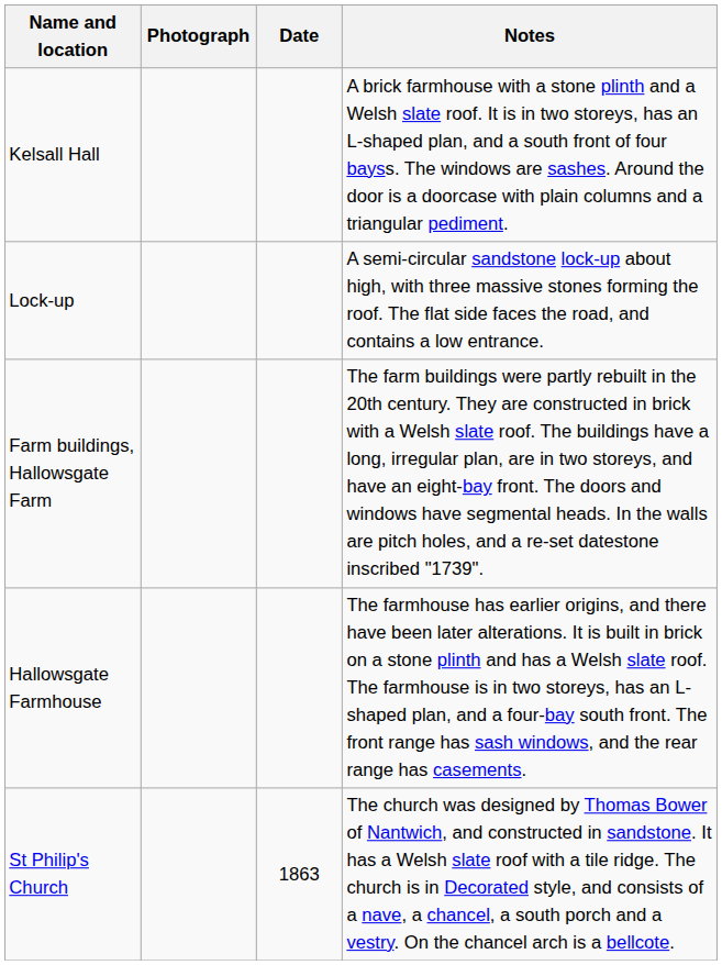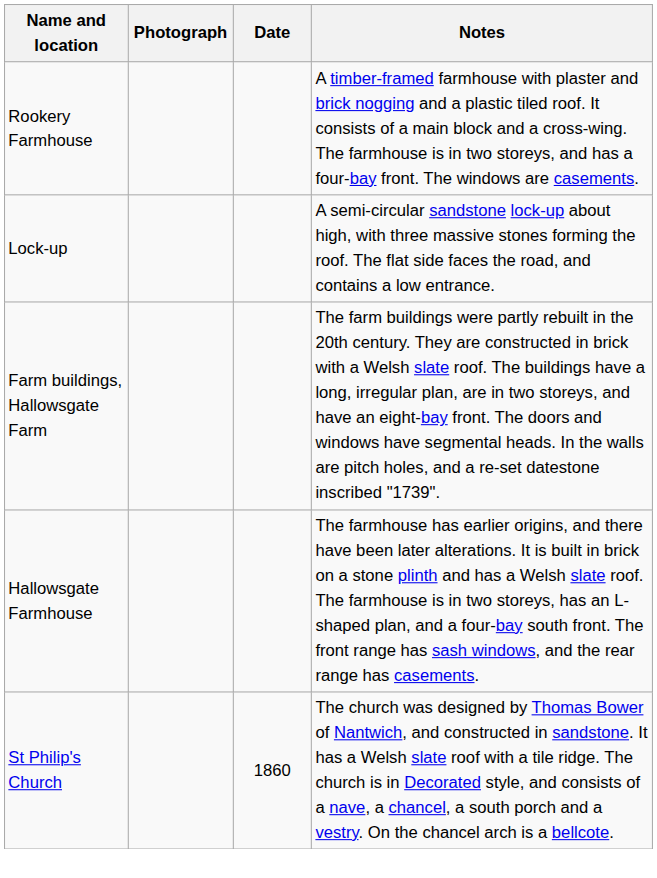+ row: Rookery Farmhouse | A timber-framed farmhouse with plaster and brick nogging and a plastic tiled roof. It consists of a main block and a cross-wing. The farmhouse is in two storeys, and has a four-bay front. The windows are casements.
- row: Kelsall Hall | A brick farmhouse with a stone plinth and a Welsh slate roof. It is in two storeys, has an L-shaped plan, and a south front of four bayss. The windows are sashes. Around the door is a doorcase with plain columns and a triangular pediment.
St Philip's Church | Date: 1863 -> 1860
